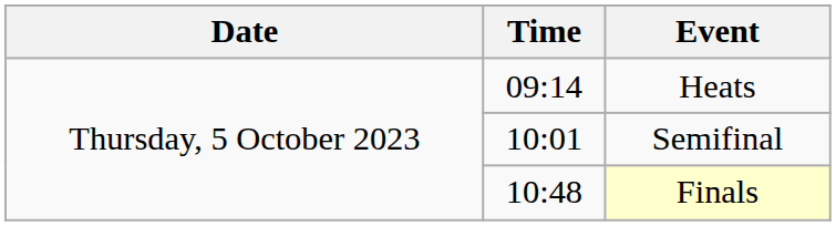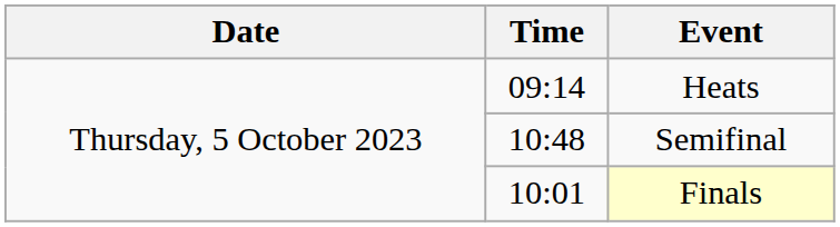Semifinal | Time: 10:01 -> 10:48
Finals | Time: 10:48 -> 10:01
